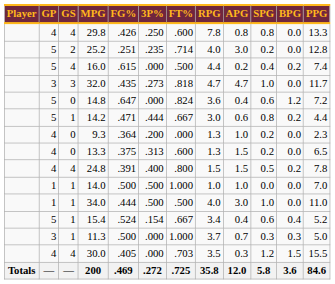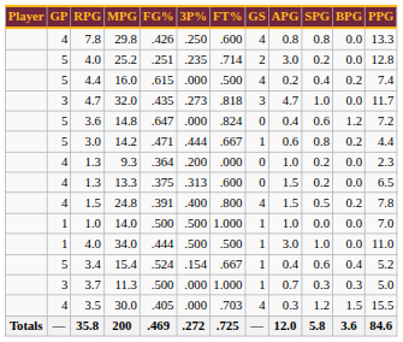columns swapped: GS <-> RPG
